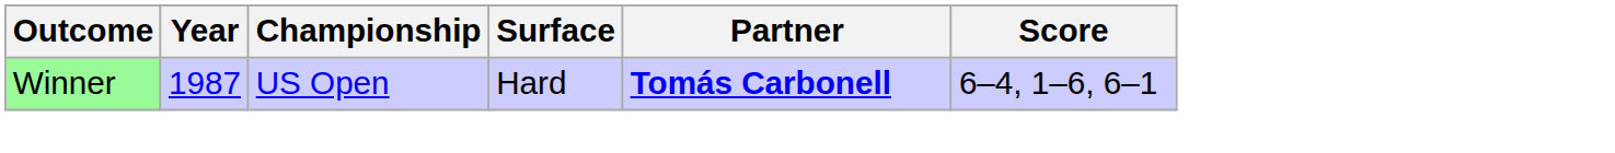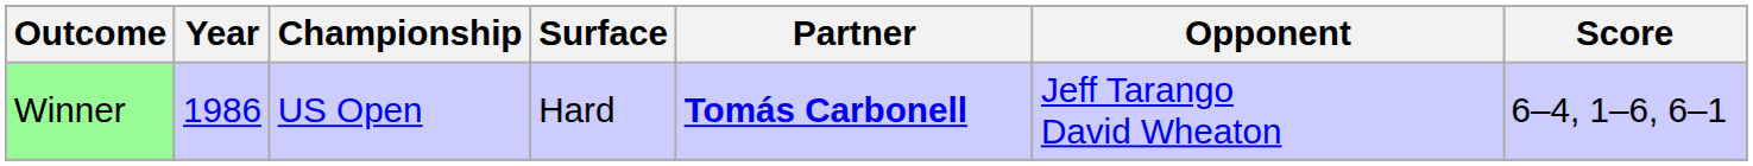+ column: Opponent | Jeff Tarango David Wheaton
Winner | Year: 1987 -> 1986
